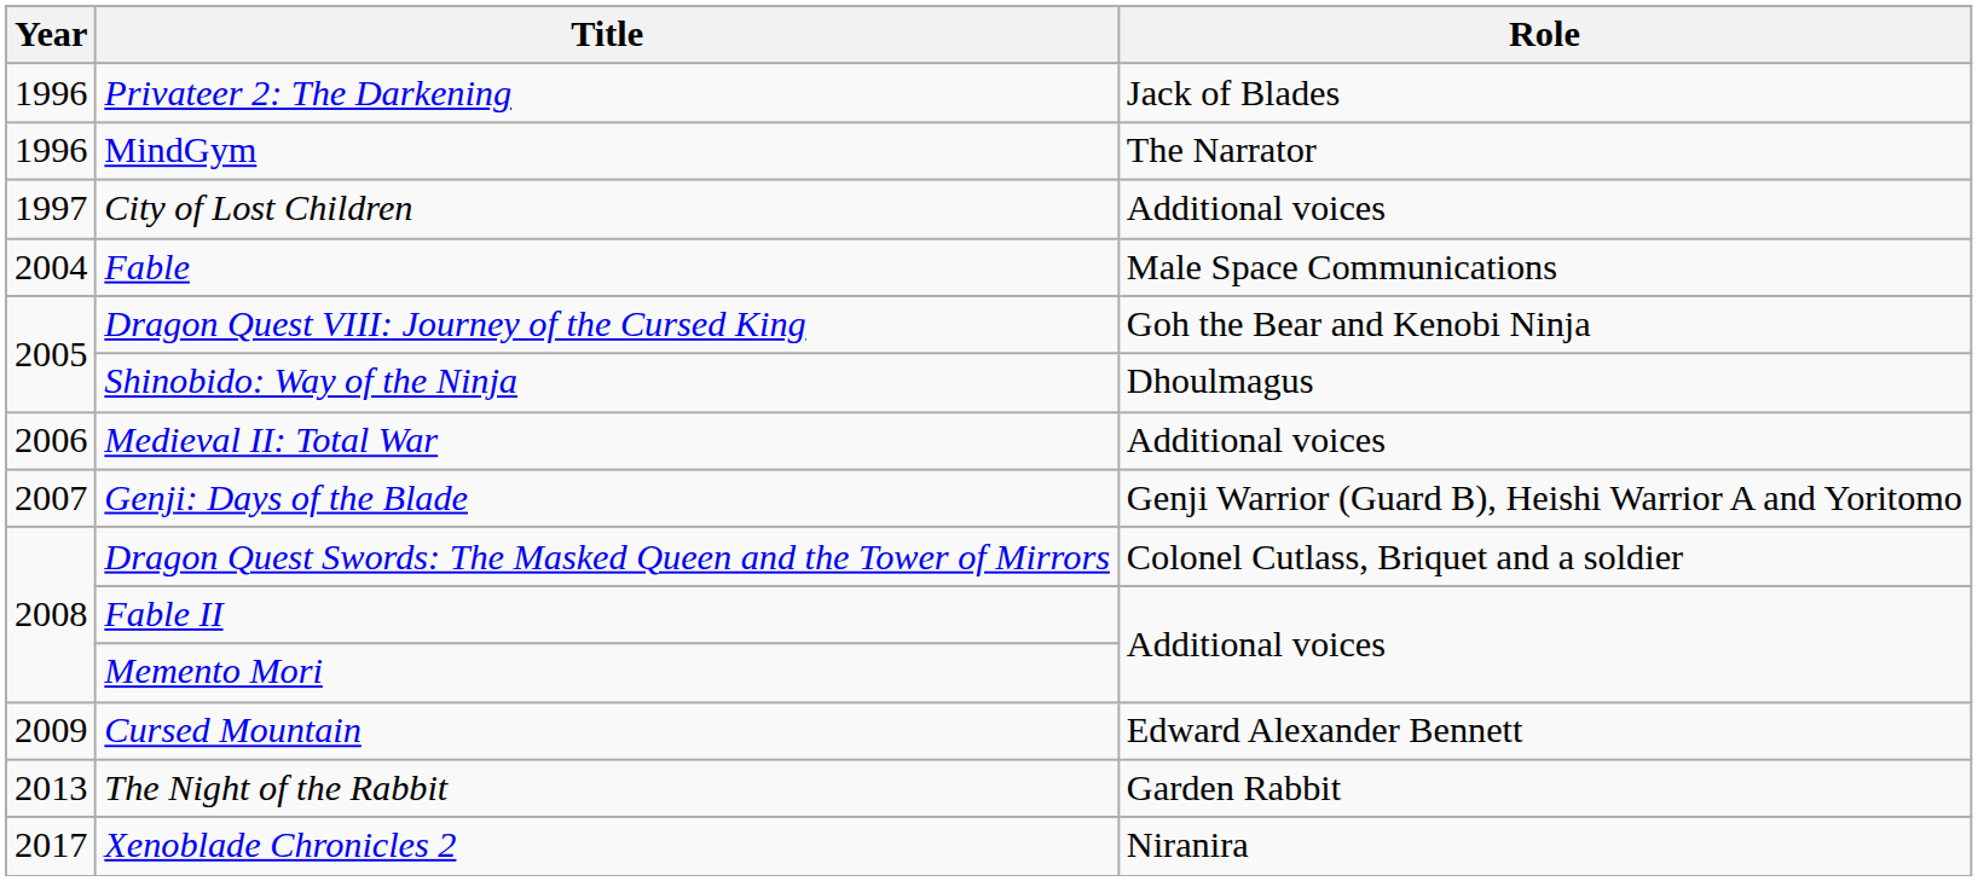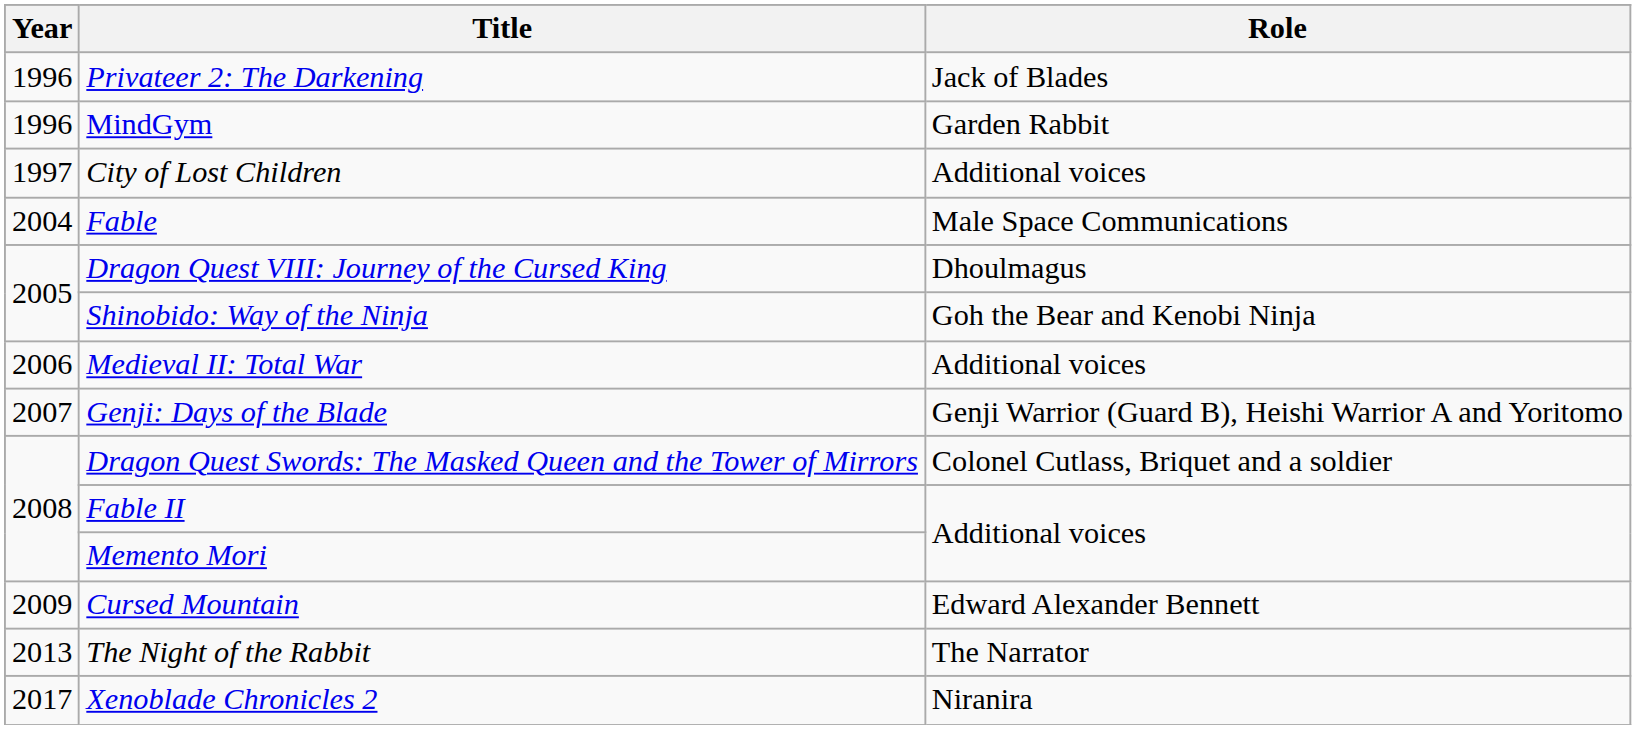MindGym | Role: The Narrator -> Garden Rabbit
Dragon Quest VIII: Journey of the Cursed King | Role: Goh the Bear and Kenobi Ninja -> Dhoulmagus
Shinobido: Way of the Ninja | Role: Dhoulmagus -> Goh the Bear and Kenobi Ninja
The Night of the Rabbit | Role: Garden Rabbit -> The Narrator
